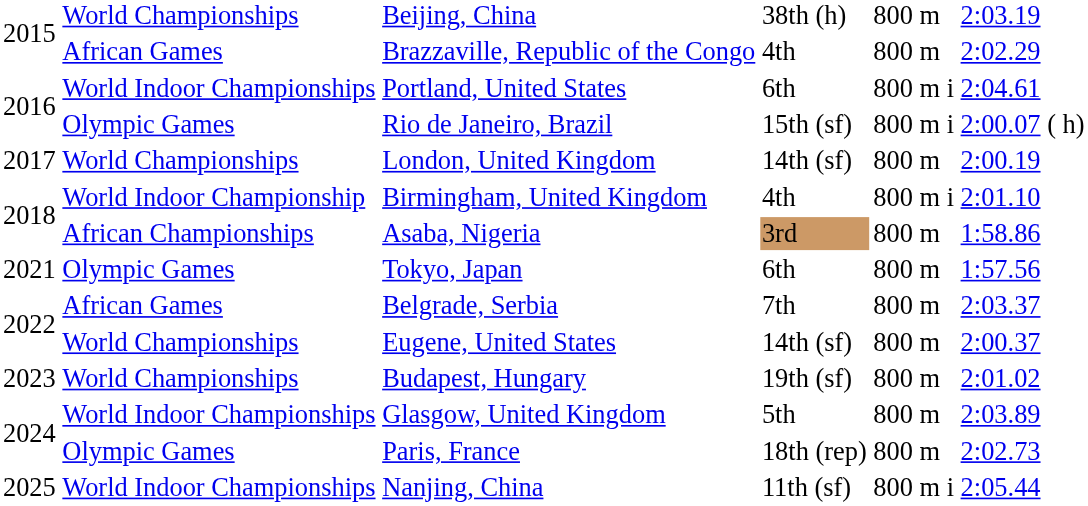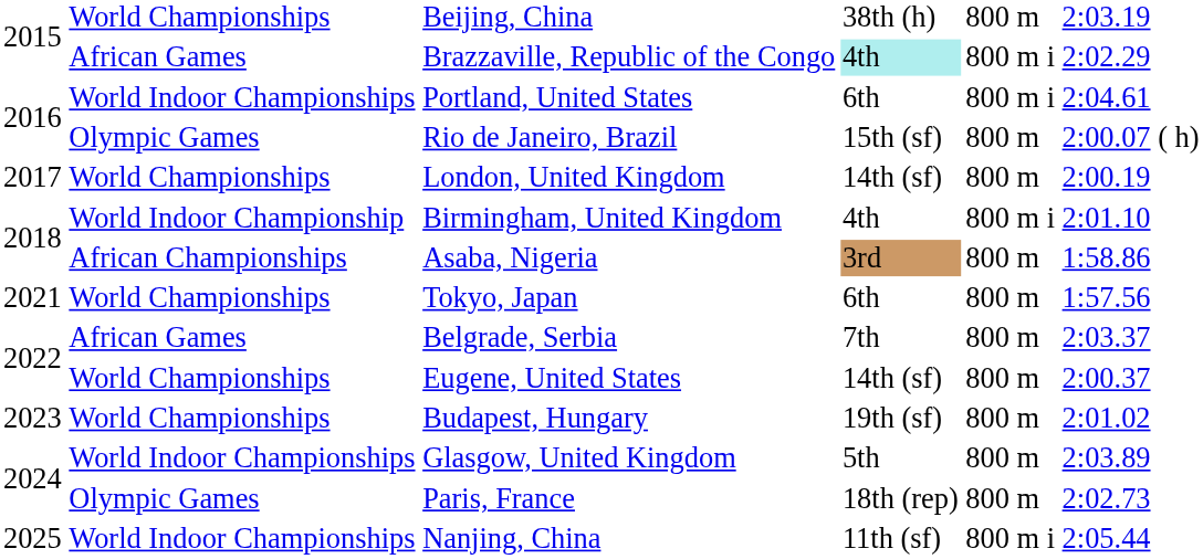Brazzaville, Republic of the Congo | column 4: no background -> paleturquoise background
Brazzaville, Republic of the Congo | column 5: 800 m -> 800 m i
Rio de Janeiro, Brazil | column 5: 800 m i -> 800 m
Tokyo, Japan | column 2: Olympic Games -> World Championships
